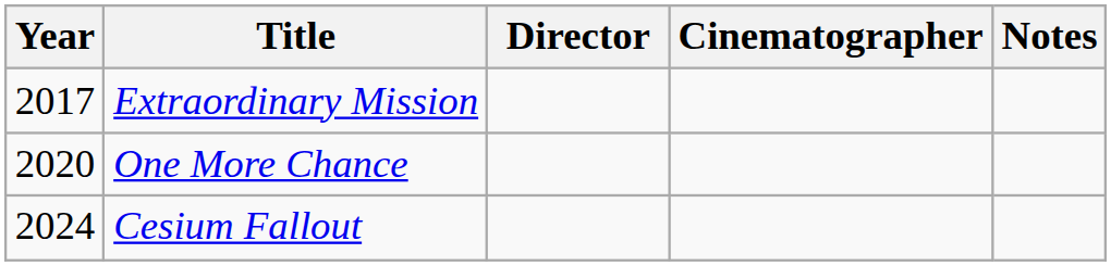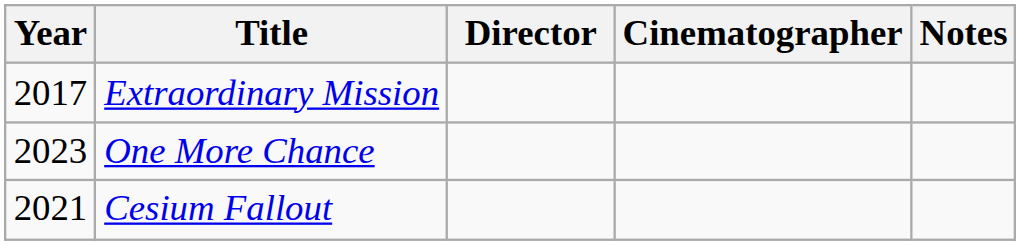One More Chance | Year: 2020 -> 2023
Cesium Fallout | Year: 2024 -> 2021
